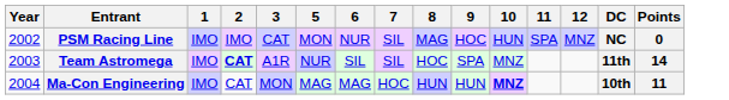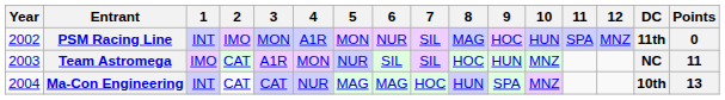+ column: 4 | A1R | MON | NUR
PSM Racing Line | 1: IMO -> INT
PSM Racing Line | 3: CAT -> MON
PSM Racing Line | DC: NC -> 11th
Team Astromega | 2: bold -> normal
Team Astromega | 9: SPA -> HUN
Team Astromega | DC: 11th -> NC
Team Astromega | Points: 14 -> 11
Ma-Con Engineering | 1: IMO -> INT
Ma-Con Engineering | 3: MON -> CAT
Ma-Con Engineering | 9: HUN -> SPA
Ma-Con Engineering | 10: bold -> normal
Ma-Con Engineering | Points: 11 -> 13
